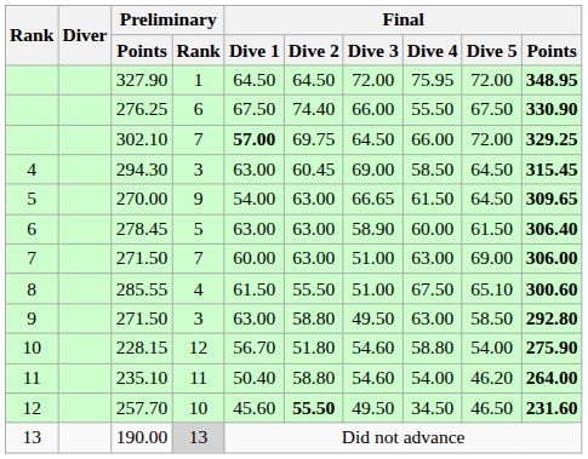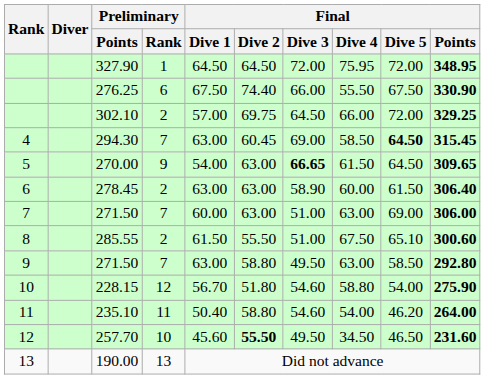302.10 | Preliminary / Rank: 7 -> 2
302.10 | Final / Dive 1: bold -> normal
294.30 | Preliminary / Rank: 3 -> 7
294.30 | Final / Dive 5: normal -> bold
270.00 | Final / Dive 3: normal -> bold
278.45 | Preliminary / Rank: 5 -> 2
285.55 | Preliminary / Rank: 4 -> 2
9 / 271.50 | Preliminary / Rank: 3 -> 7
190.00 | Preliminary / Rank: lightgrey background -> no background
